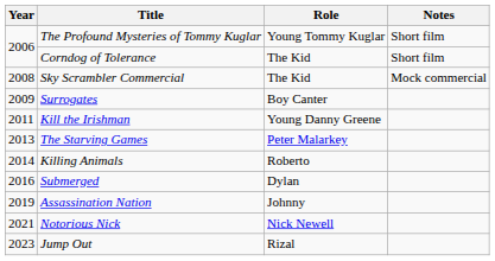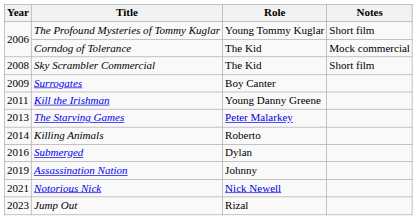Corndog of Tolerance | Notes: Short film -> Mock commercial
Sky Scrambler Commercial | Notes: Mock commercial -> Short film
